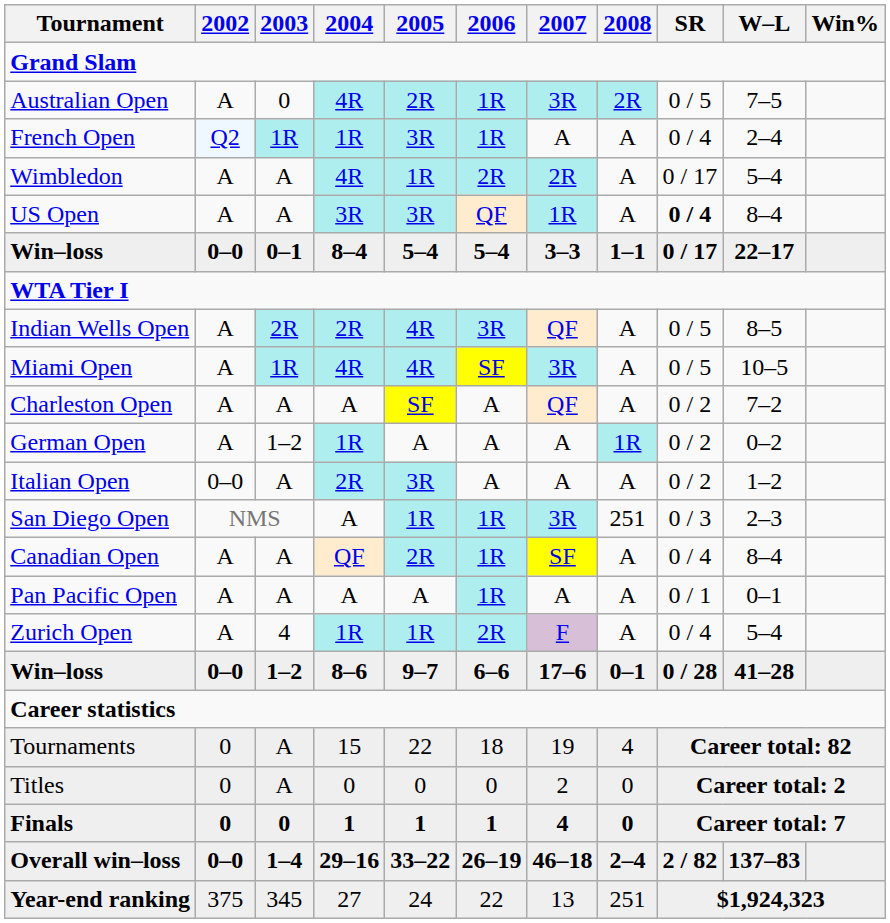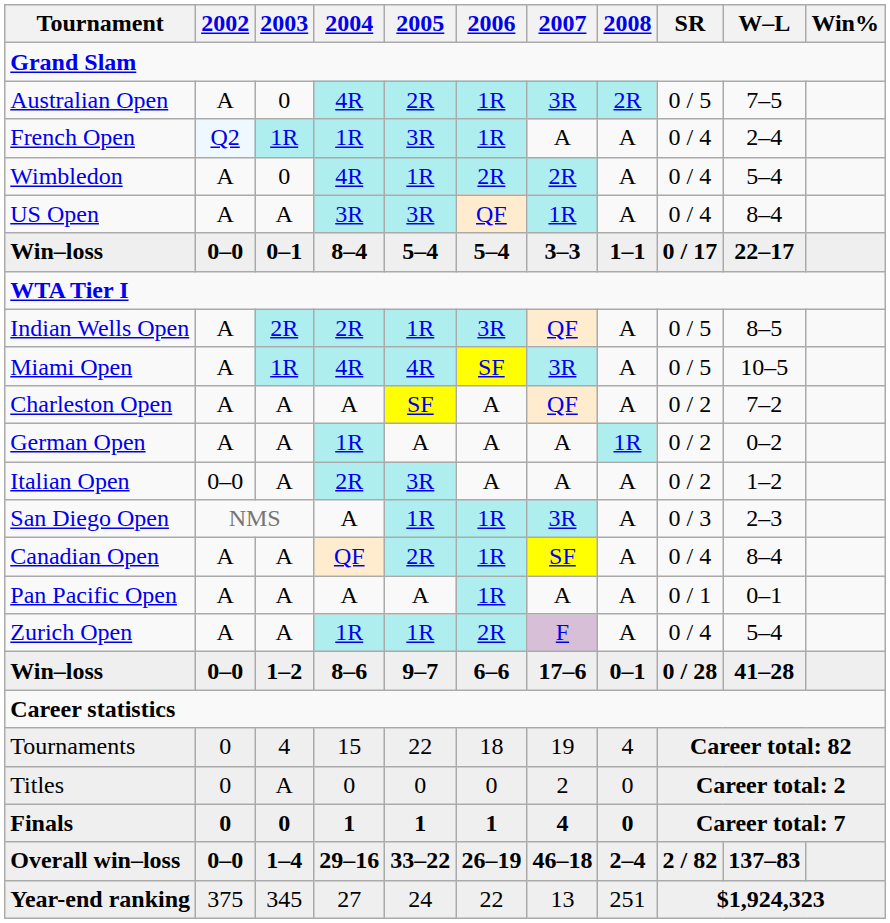Wimbledon | 2003: A -> 0
Wimbledon | SR: 0 / 17 -> 0 / 4
US Open | SR: bold -> normal
Indian Wells Open | 2005: 4R -> 1R
German Open | 2003: 1–2 -> A
San Diego Open | 2008: 251 -> A
Zurich Open | 2003: 4 -> A
Tournaments | 2003: A -> 4
